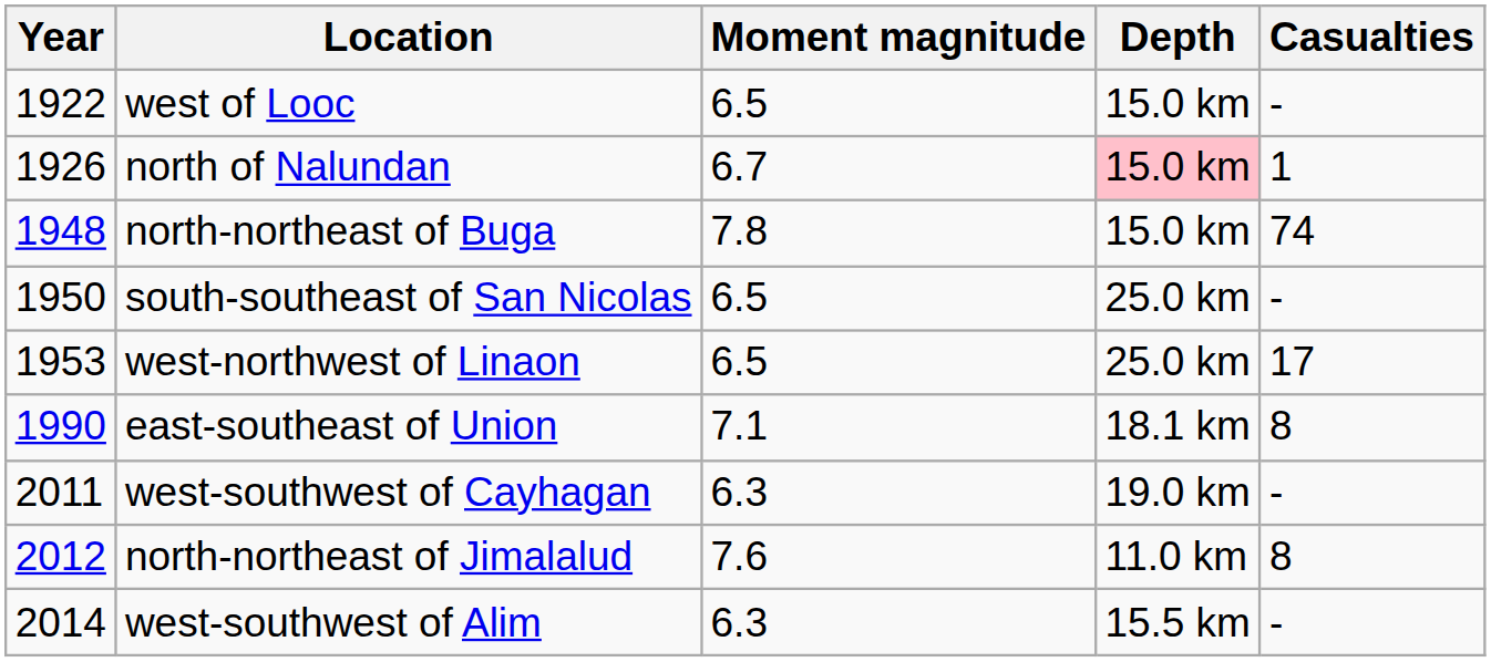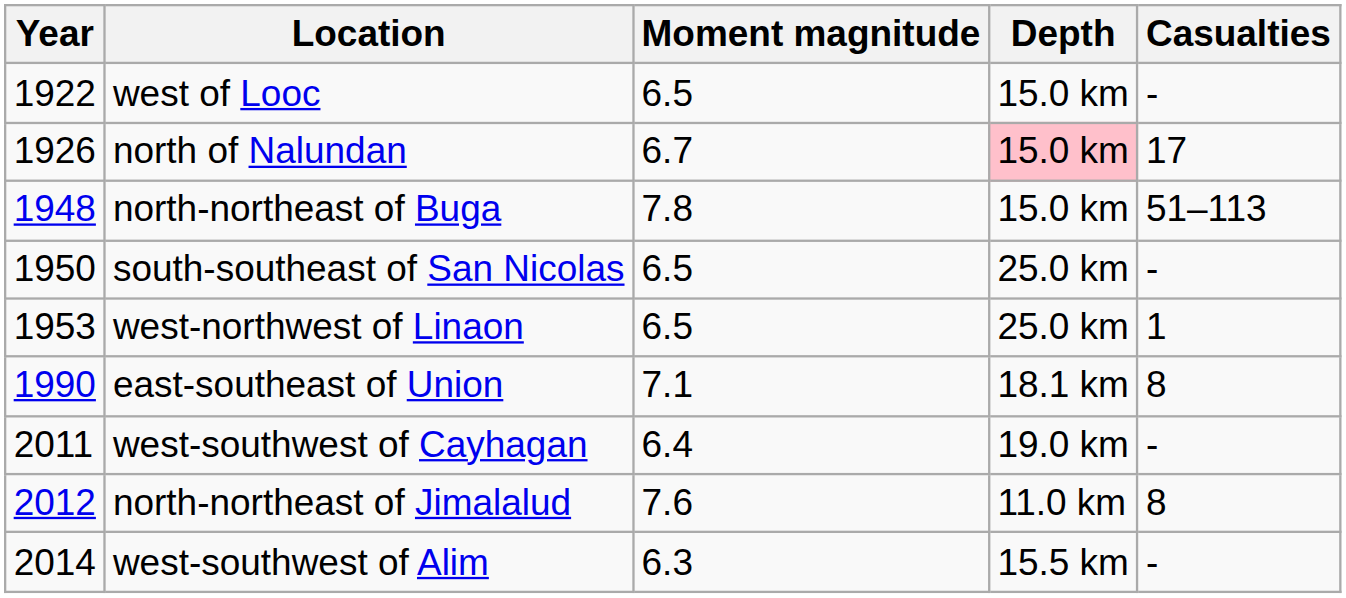north of Nalundan | Casualties: 1 -> 17
north-northeast of Buga | Casualties: 74 -> 51–113
west-northwest of Linaon | Casualties: 17 -> 1
west-southwest of Cayhagan | Moment magnitude: 6.3 -> 6.4
